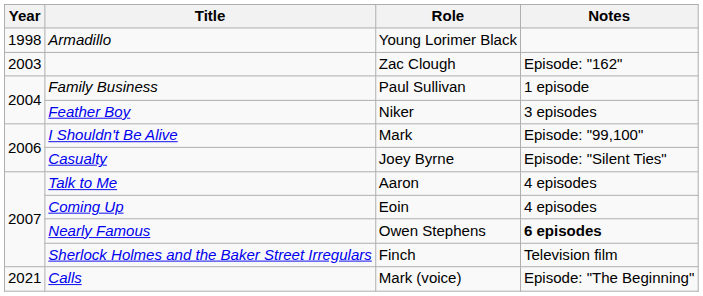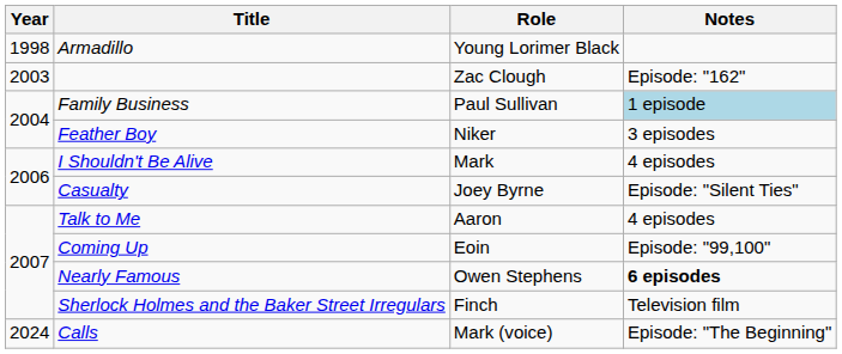Family Business | Notes: no background -> lightblue background
I Shouldn't Be Alive | Notes: Episode: "99,100" -> 4 episodes
Coming Up | Notes: 4 episodes -> Episode: "99,100"
Calls | Year: 2021 -> 2024
